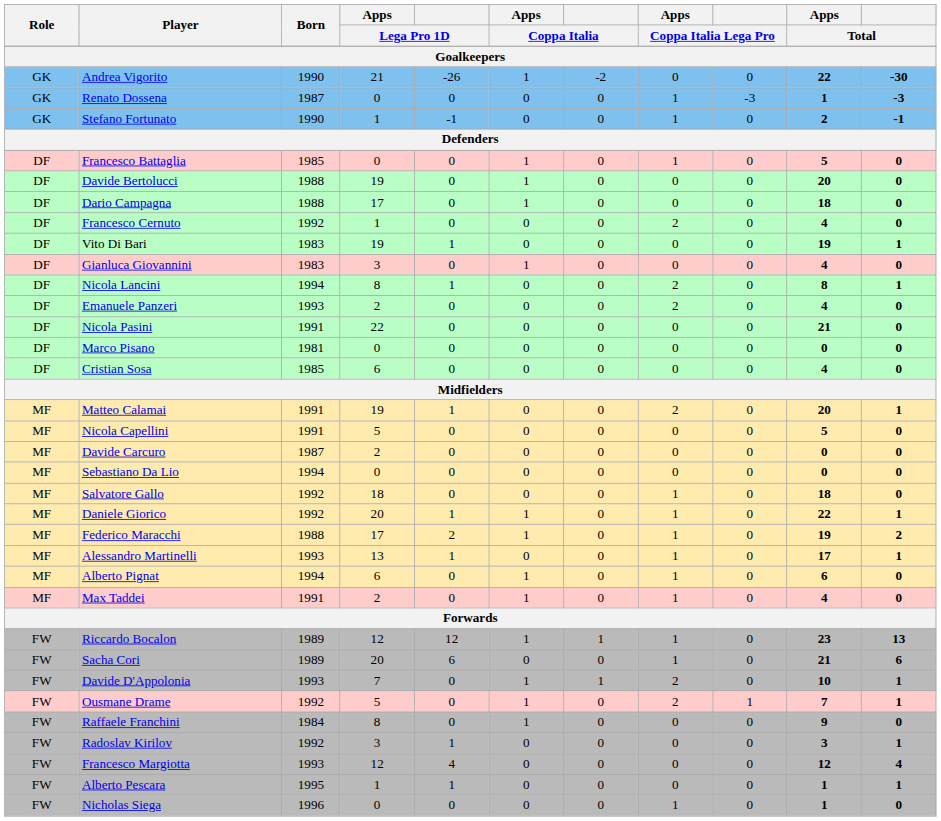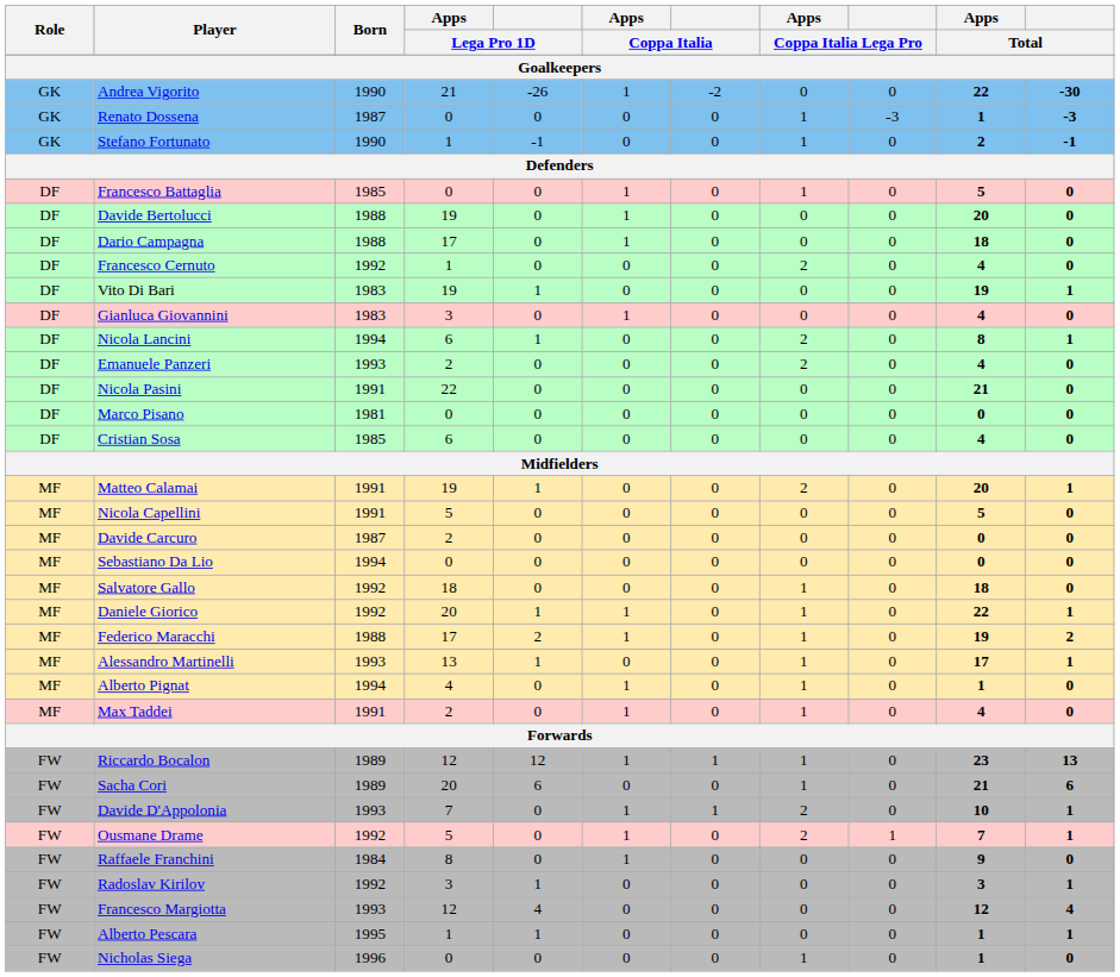Nicola Lancini | Apps / Lega Pro 1D: 8 -> 6
Alberto Pignat | Apps / Lega Pro 1D: 6 -> 4
Alberto Pignat | Apps / Total: 6 -> 1
